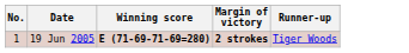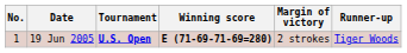+ column: Tournament | U.S. Open
19 Jun 2005 | Margin of victory: bold -> normal
